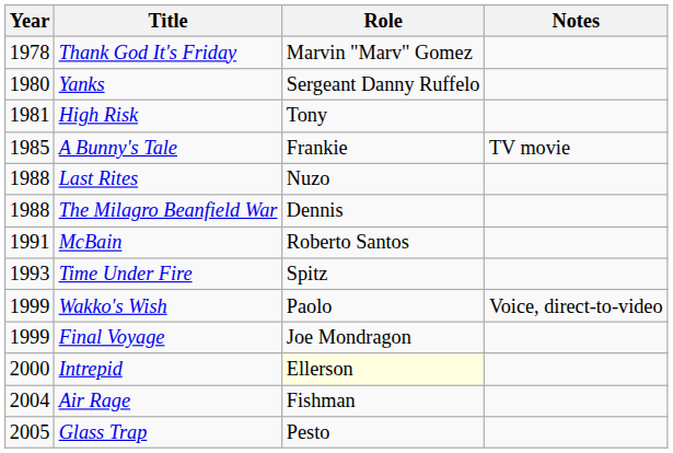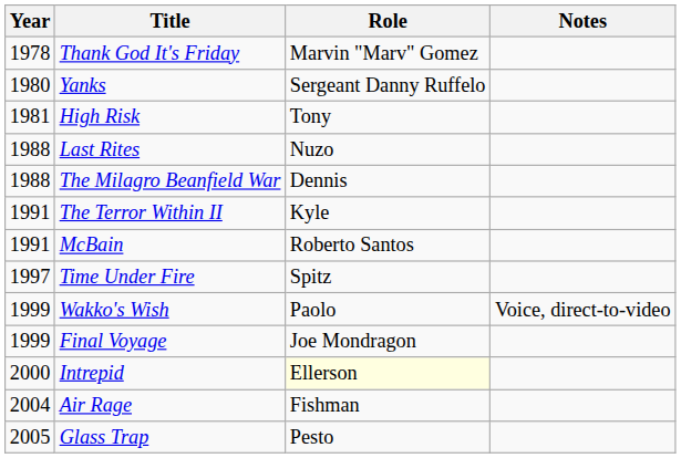- row: 1985 | A Bunny's Tale | Frankie | TV movie
+ row: 1991 | The Terror Within II | Kyle
Time Under Fire | Year: 1993 -> 1997
